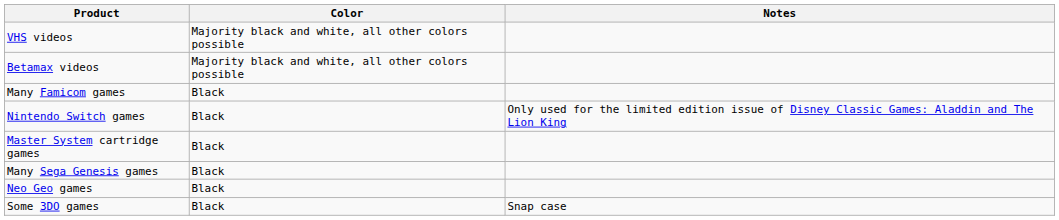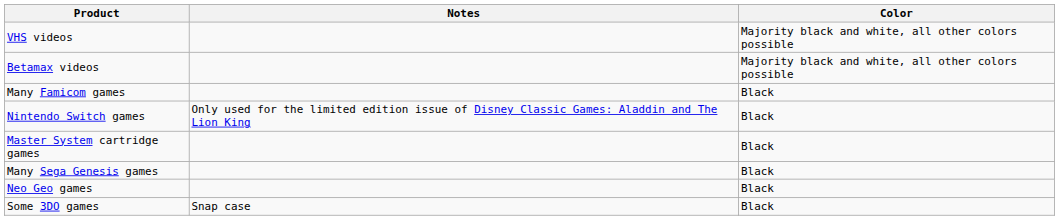columns swapped: Color <-> Notes
